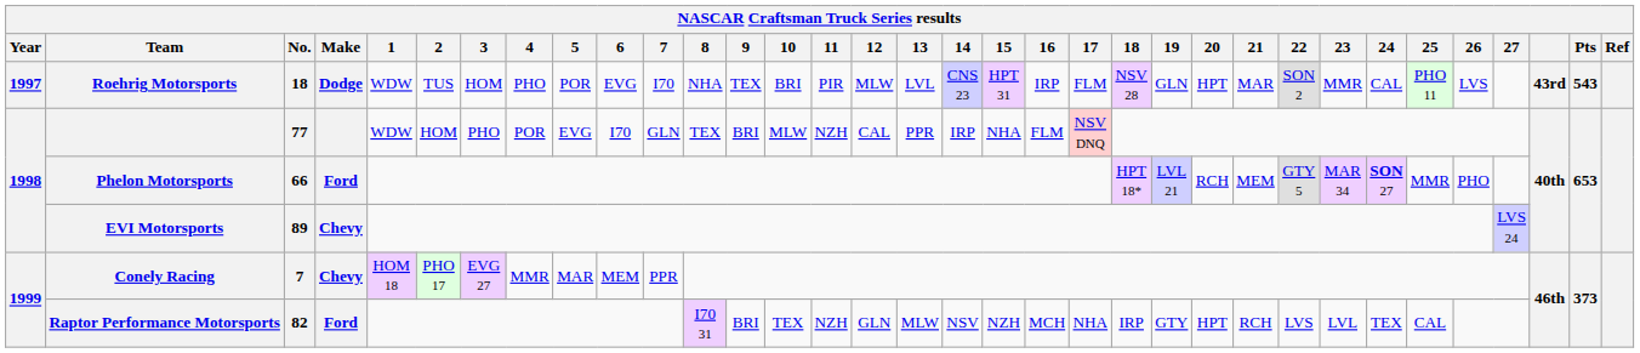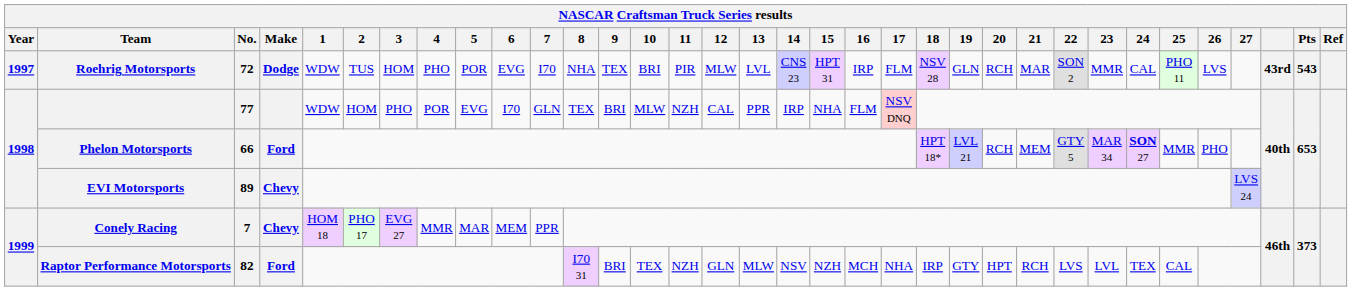Roehrig Motorsports | No.: 18 -> 72
Roehrig Motorsports | 20: HPT -> RCH
